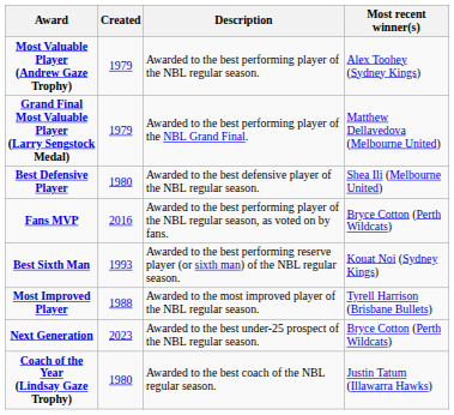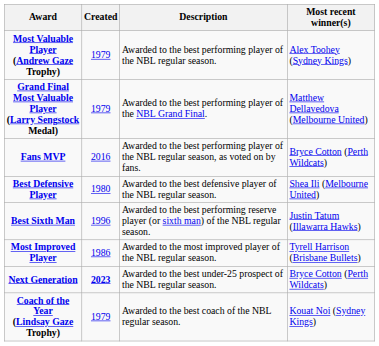rows swapped: Fans MVP <-> Best Defensive Player
Best Sixth Man | Created: 1993 -> 1996
Best Sixth Man | Most recent winner(s): Kouat Noi (Sydney Kings) -> Justin Tatum (Illawarra Hawks)
Most Improved Player | Created: 1988 -> 1986
Next Generation | Created: normal -> bold
Coach of the Year (Lindsay Gaze Trophy) | Created: 1980 -> 1979
Coach of the Year (Lindsay Gaze Trophy) | Most recent winner(s): Justin Tatum (Illawarra Hawks) -> Kouat Noi (Sydney Kings)
